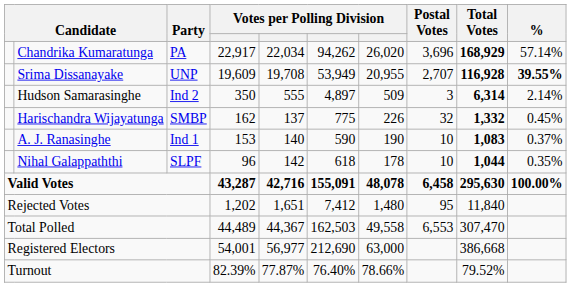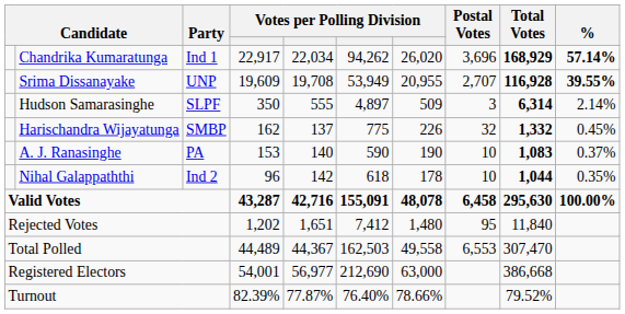Chandrika Kumaratunga | Party: PA -> Ind 1
Chandrika Kumaratunga | %: normal -> bold
Hudson Samarasinghe | Party: Ind 2 -> SLPF
A. J. Ranasinghe | Party: Ind 1 -> PA
Nihal Galappaththi | Party: SLPF -> Ind 2
